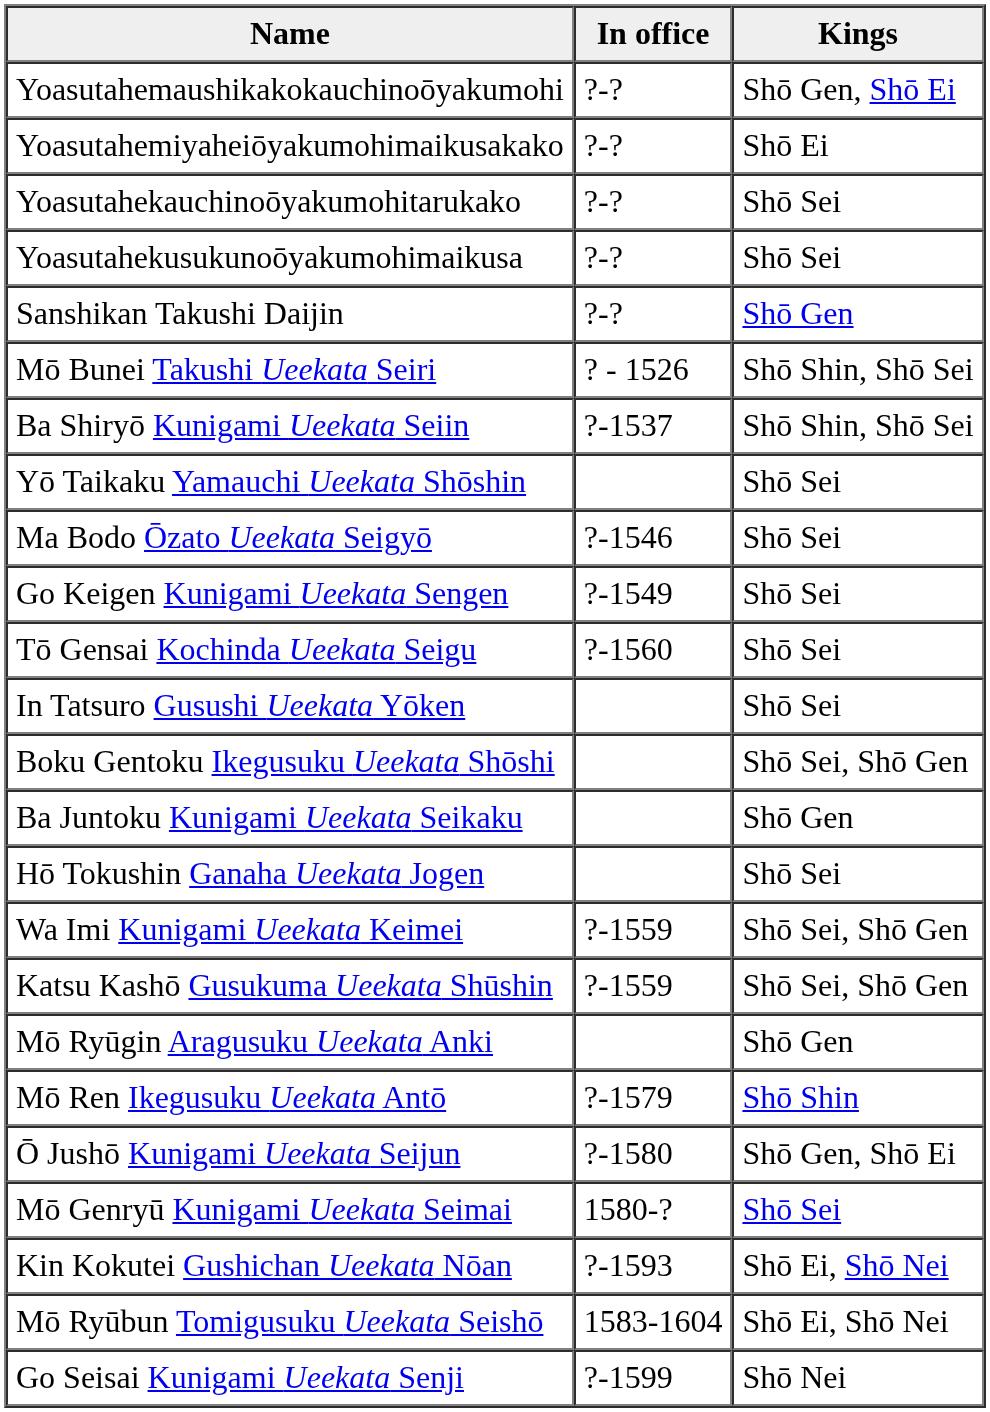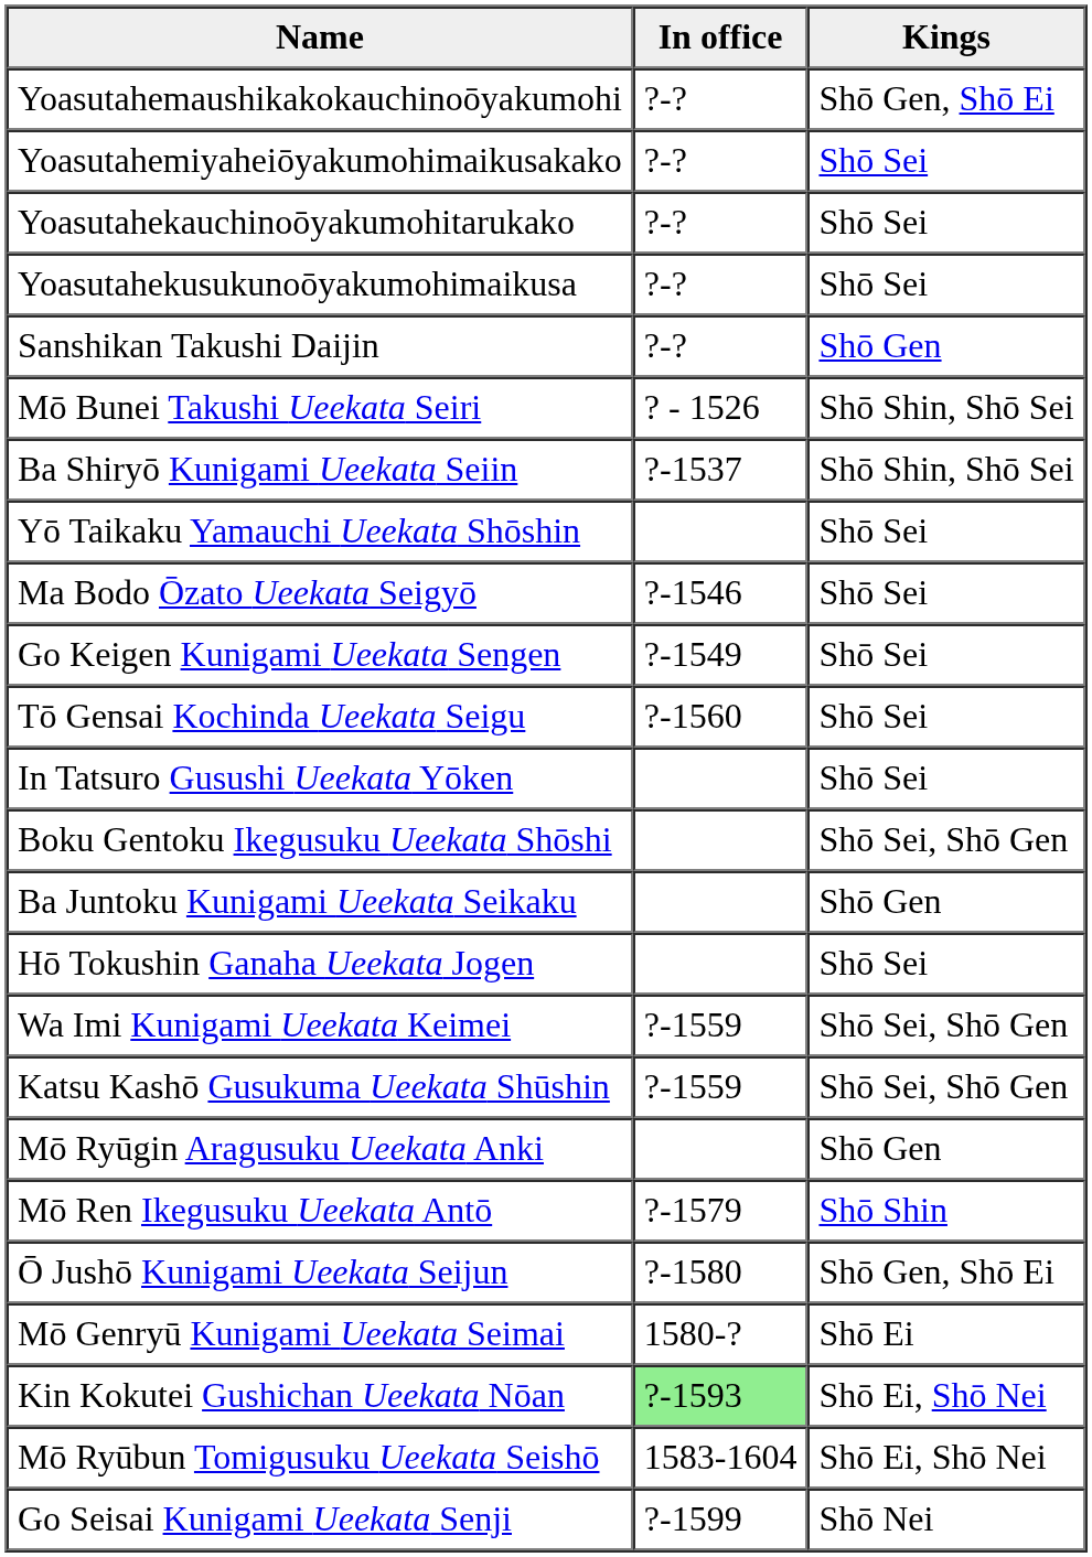Yoasutahemiyaheiōyakumohimaikusakako | Kings: Shō Ei -> Shō Sei
Mō Genryū Kunigami Ueekata Seimai | Kings: Shō Sei -> Shō Ei
Kin Kokutei Gushichan Ueekata Nōan | In office: no background -> lightgreen background
